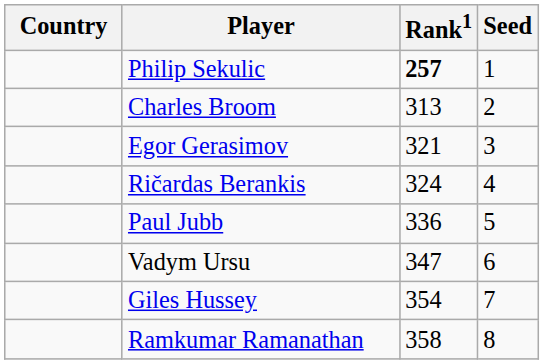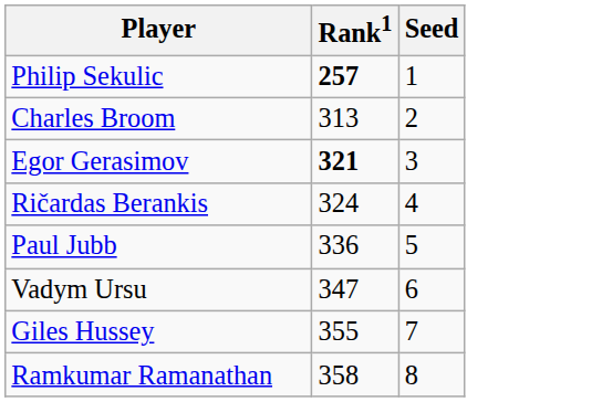- column: Country
Egor Gerasimov | Rank1: normal -> bold
Giles Hussey | Rank1: 354 -> 355
